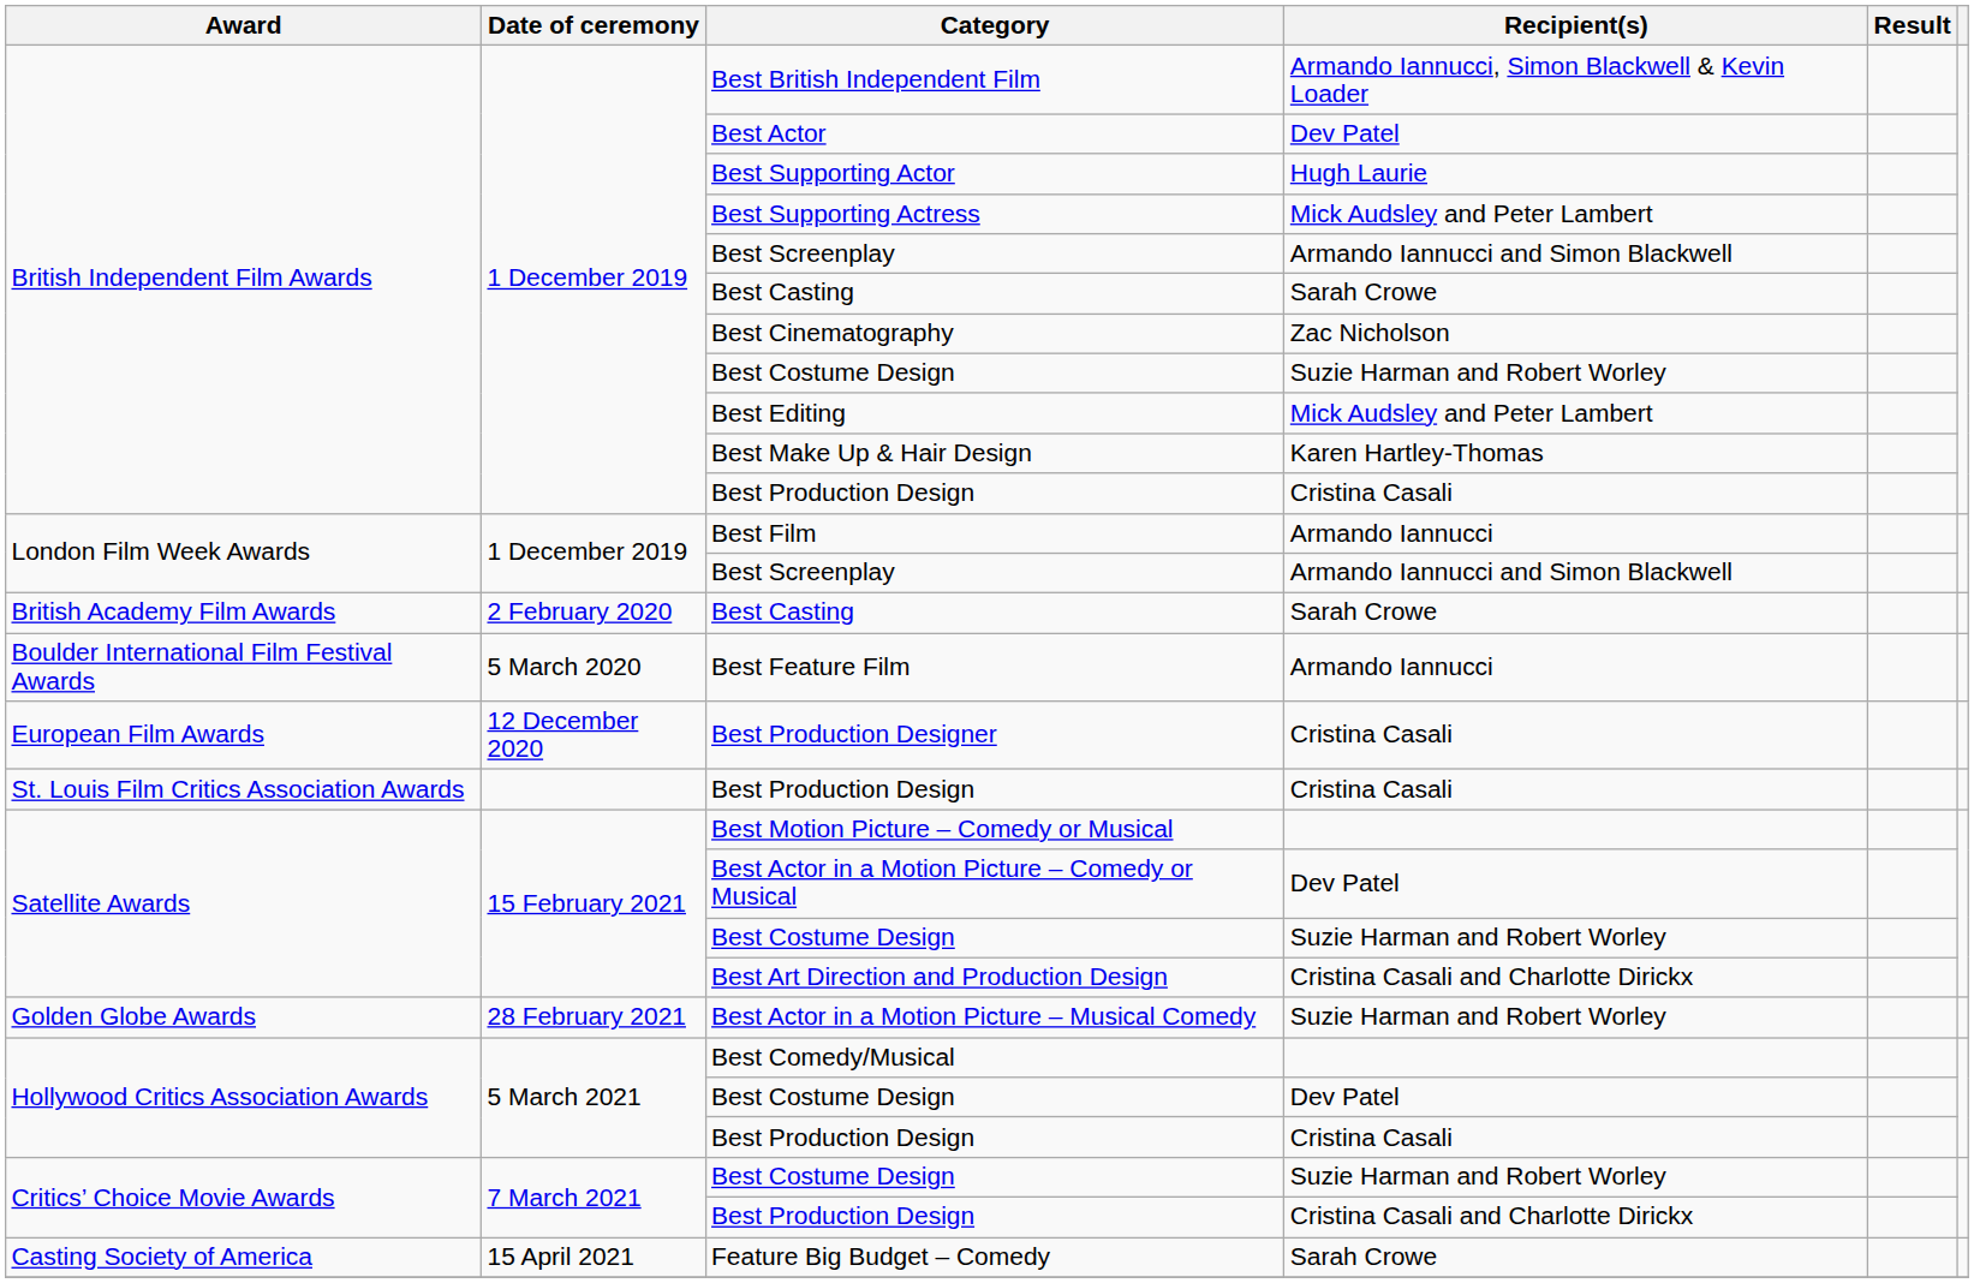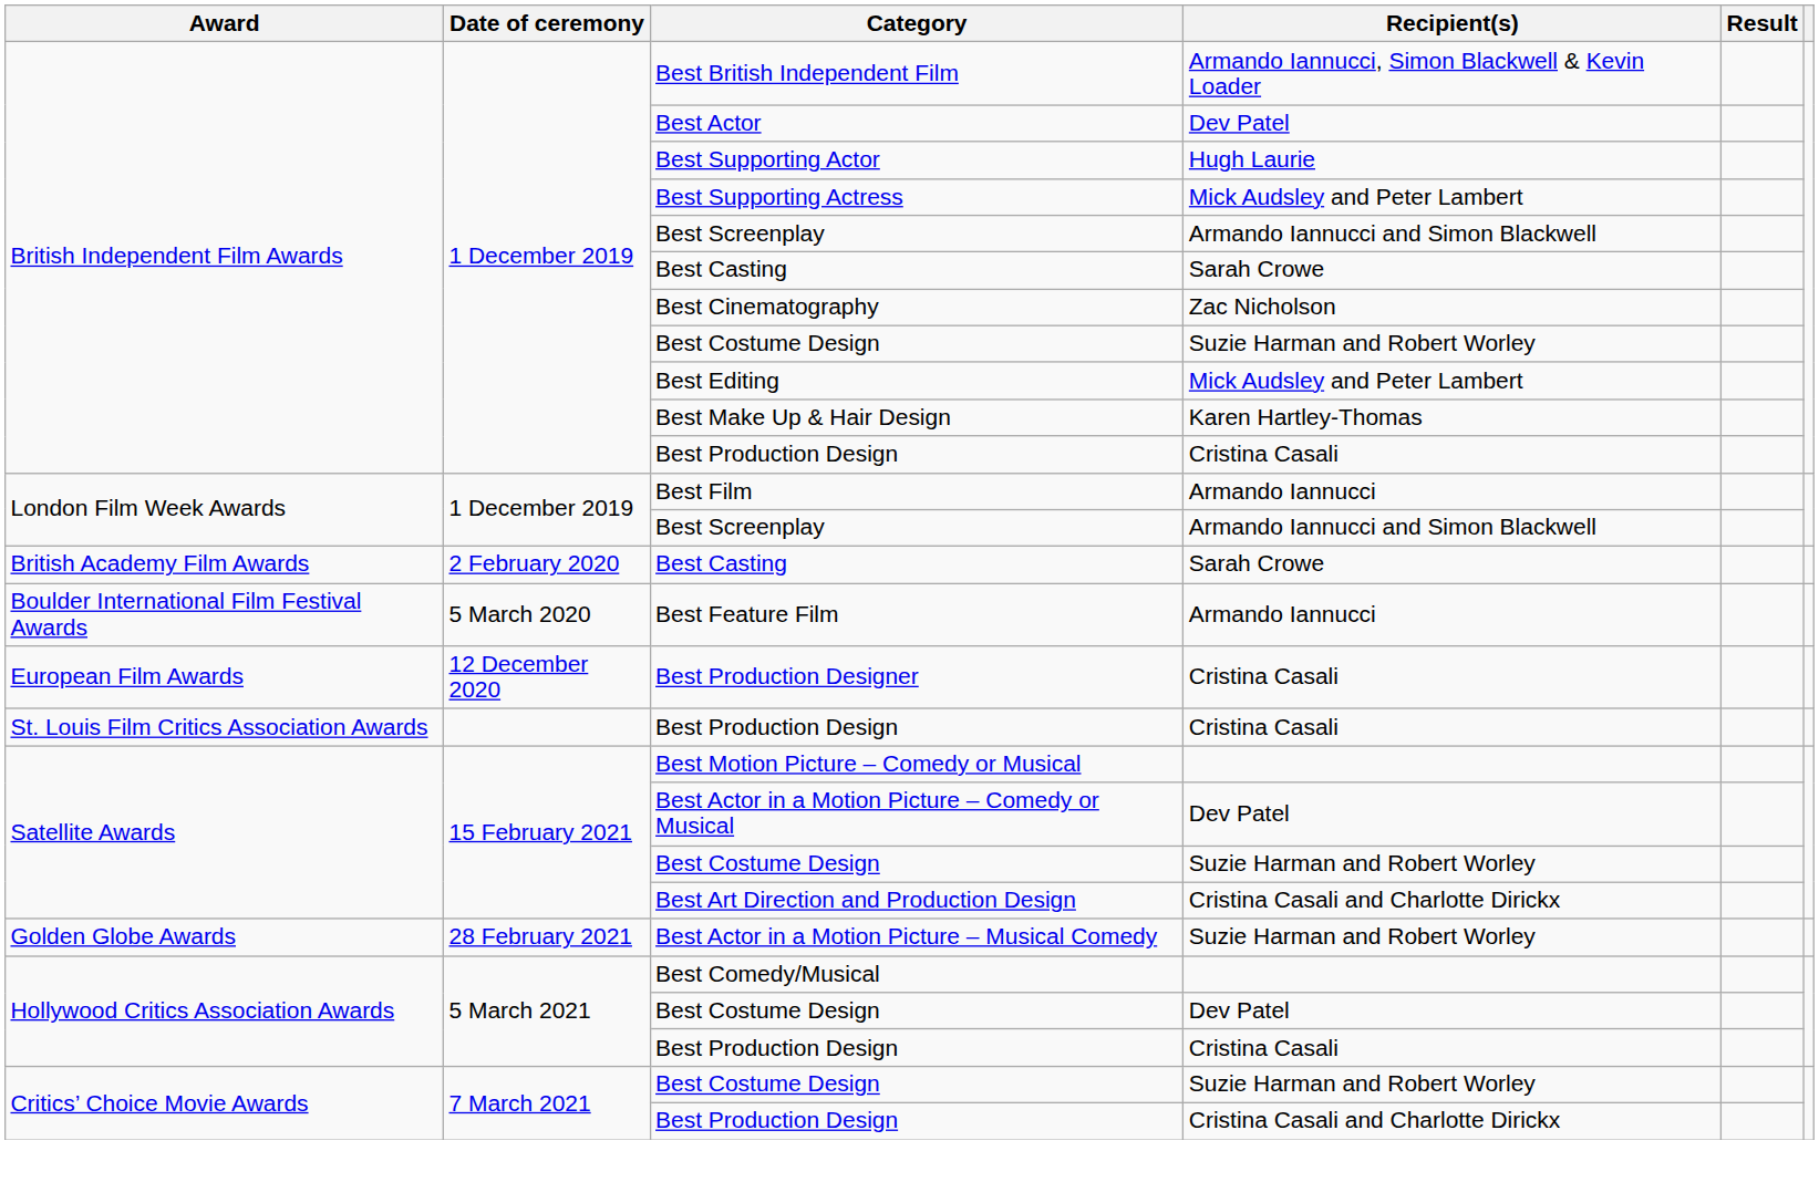- row: Casting Society of America | 15 April 2021 | Feature Big Budget – Comedy | Sarah Crowe
